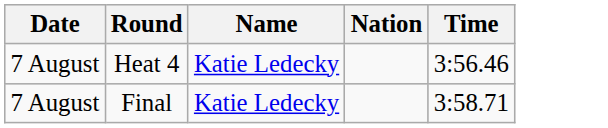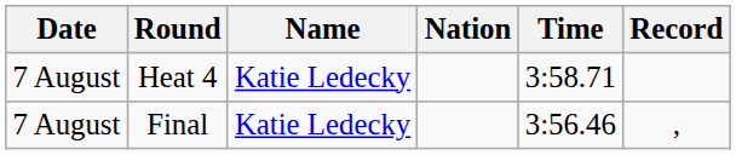+ column: Record | ,
Heat 4 | Time: 3:56.46 -> 3:58.71
Final | Time: 3:58.71 -> 3:56.46
